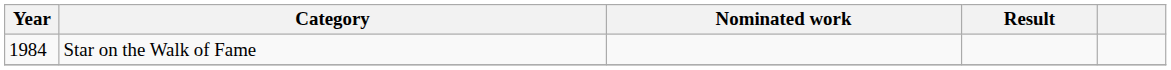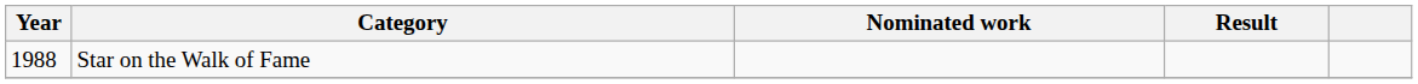Star on the Walk of Fame | Year: 1984 -> 1988
